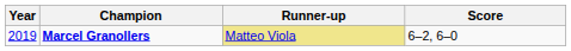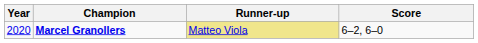Marcel Granollers | Year: 2019 -> 2020
